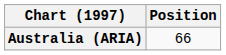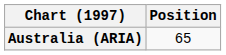Australia (ARIA) | Position: 66 -> 65
